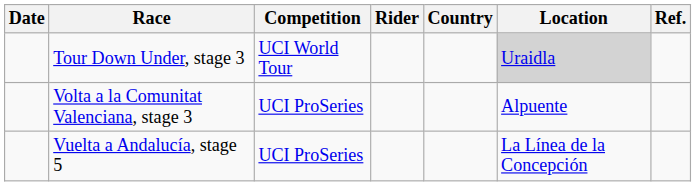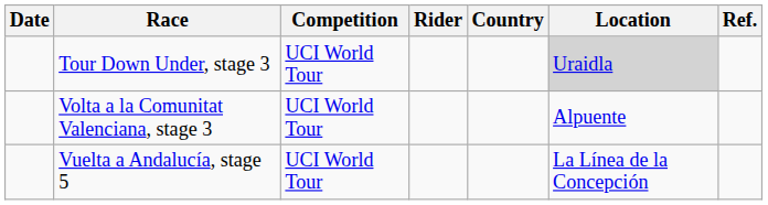Volta a la Comunitat Valenciana, stage 3 | Competition: UCI ProSeries -> UCI World Tour
Vuelta a Andalucía, stage 5 | Competition: UCI ProSeries -> UCI World Tour
